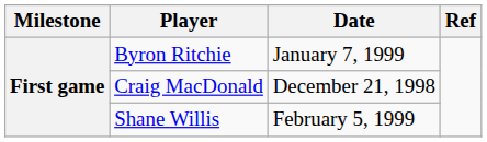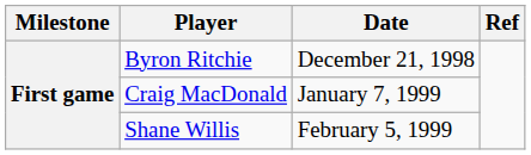Byron Ritchie | Date: January 7, 1999 -> December 21, 1998
Craig MacDonald | Date: December 21, 1998 -> January 7, 1999
